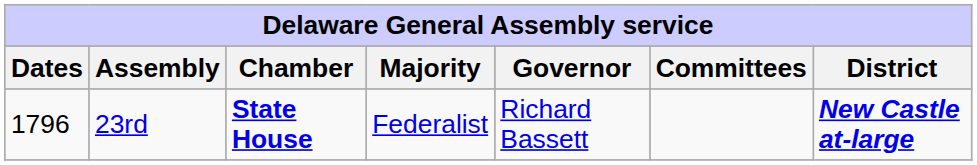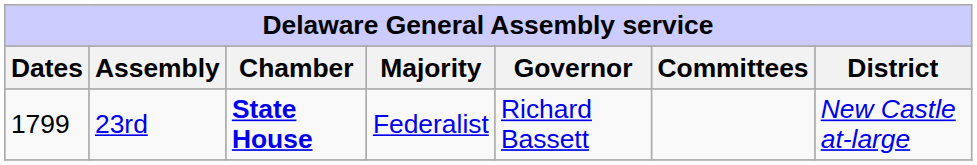23rd | Dates: 1796 -> 1799
23rd | District: bold -> normal
